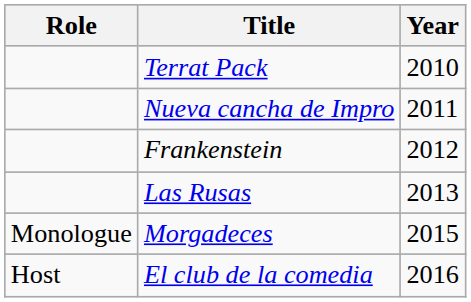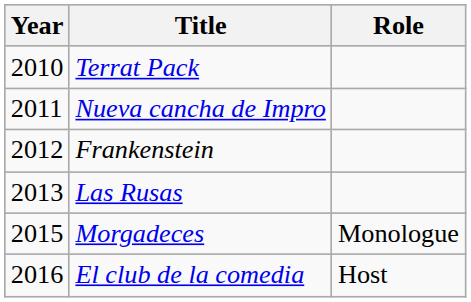columns swapped: Year <-> Role
